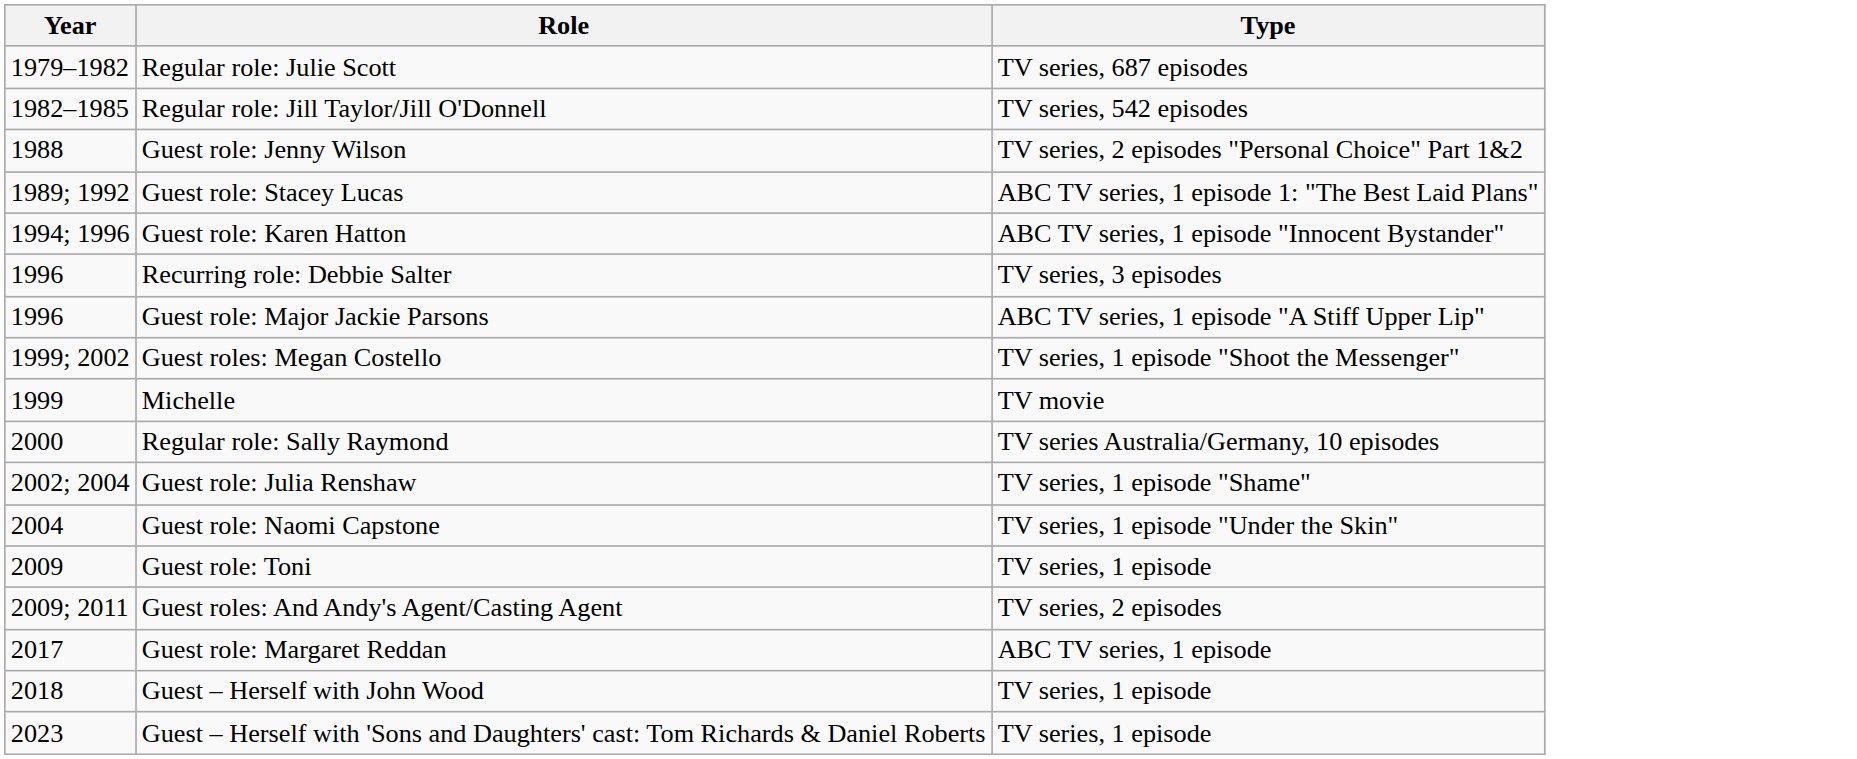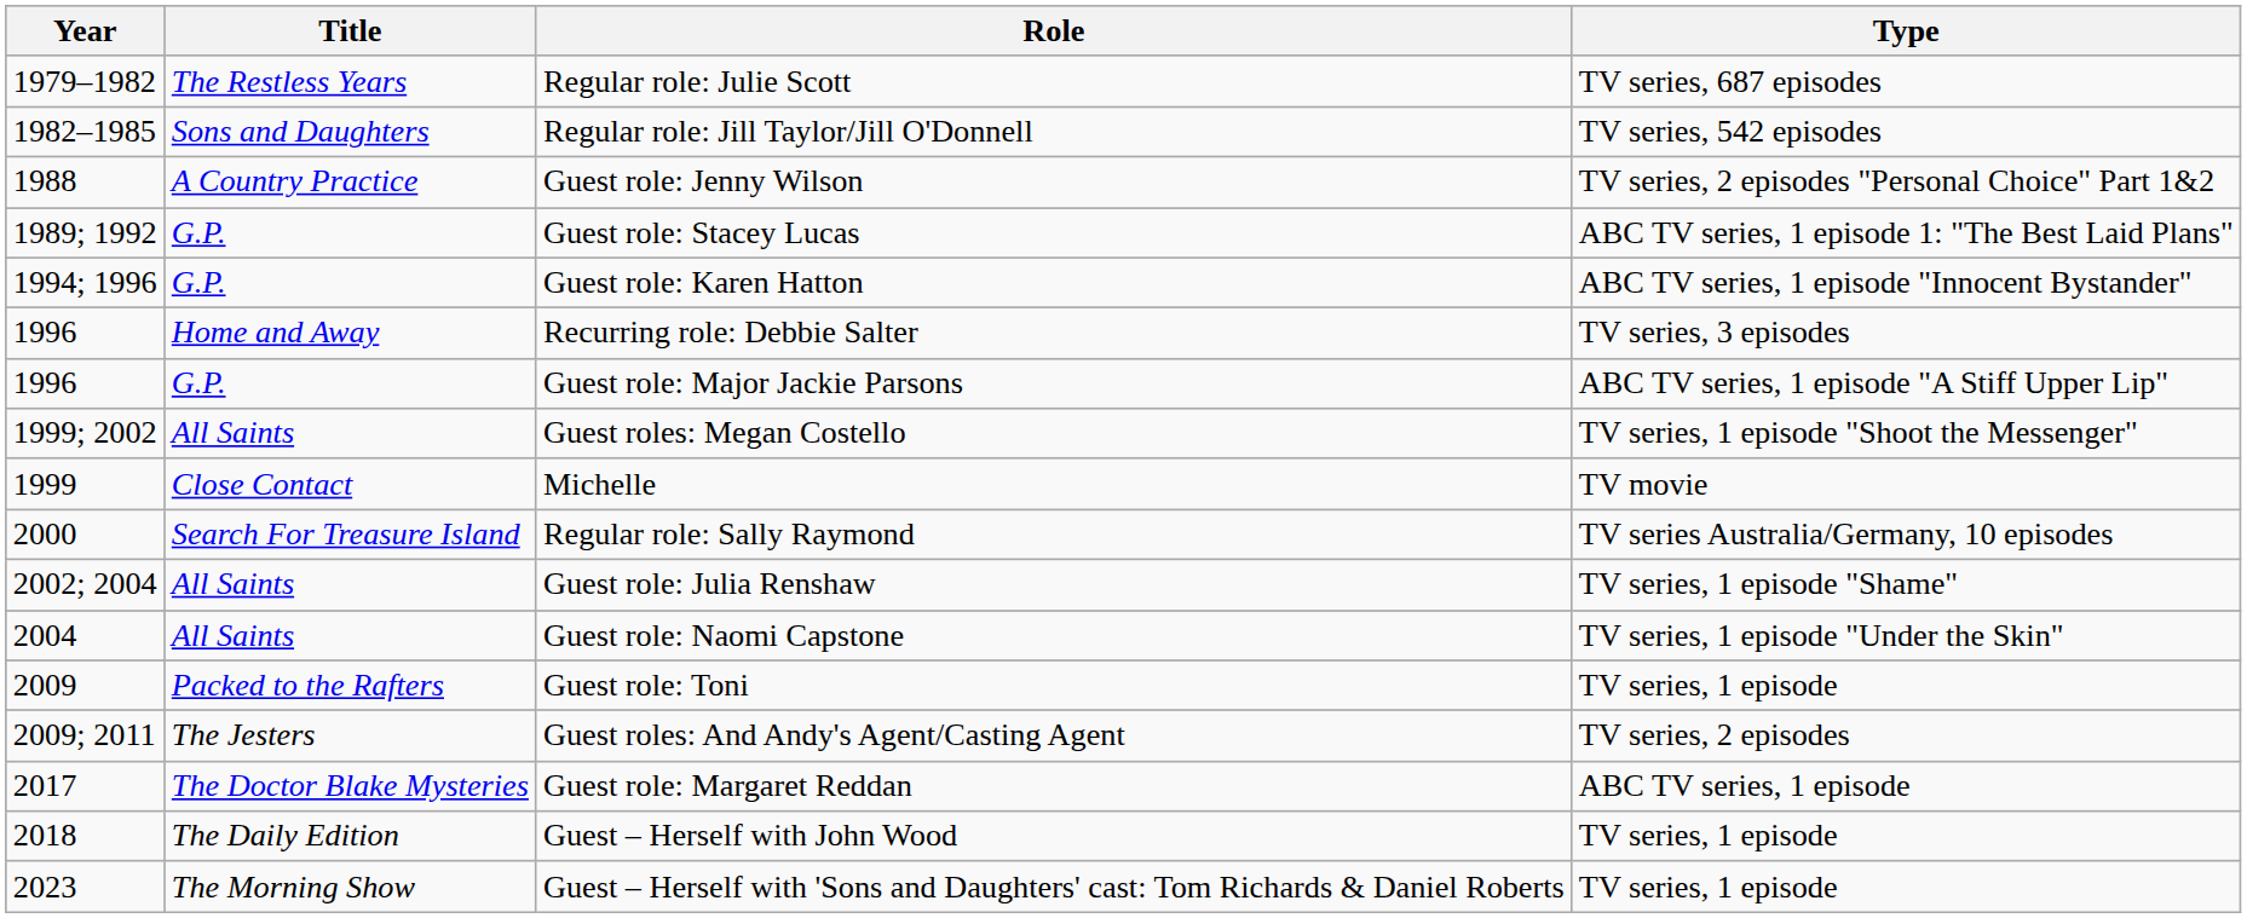+ column: Title | The Restless Years | Sons and Daughters | A Country Practice | G.P. | G.P. | Home and Away | G.P. | All Saints | Close Contact | Search For Treasure Island | All Saints | All Saints | Packed to the Rafters | The Jesters | The Doctor Blake Mysteries | The Daily Edition | The Morning Show
